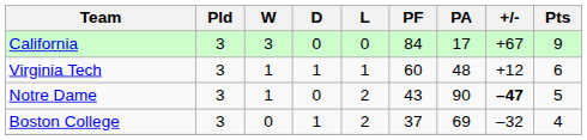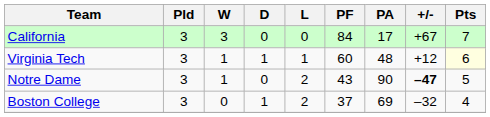California | Pts: 9 -> 7
Virginia Tech | Pts: no background -> lightyellow background
